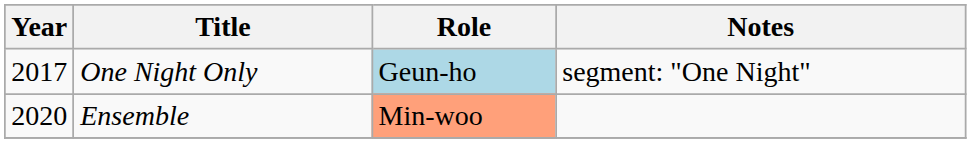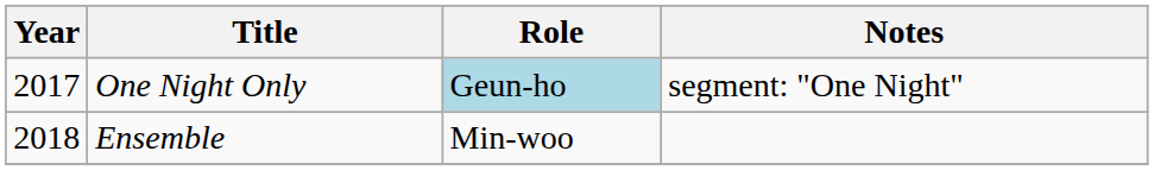Ensemble | Year: 2020 -> 2018
Ensemble | Role: lightsalmon background -> no background
